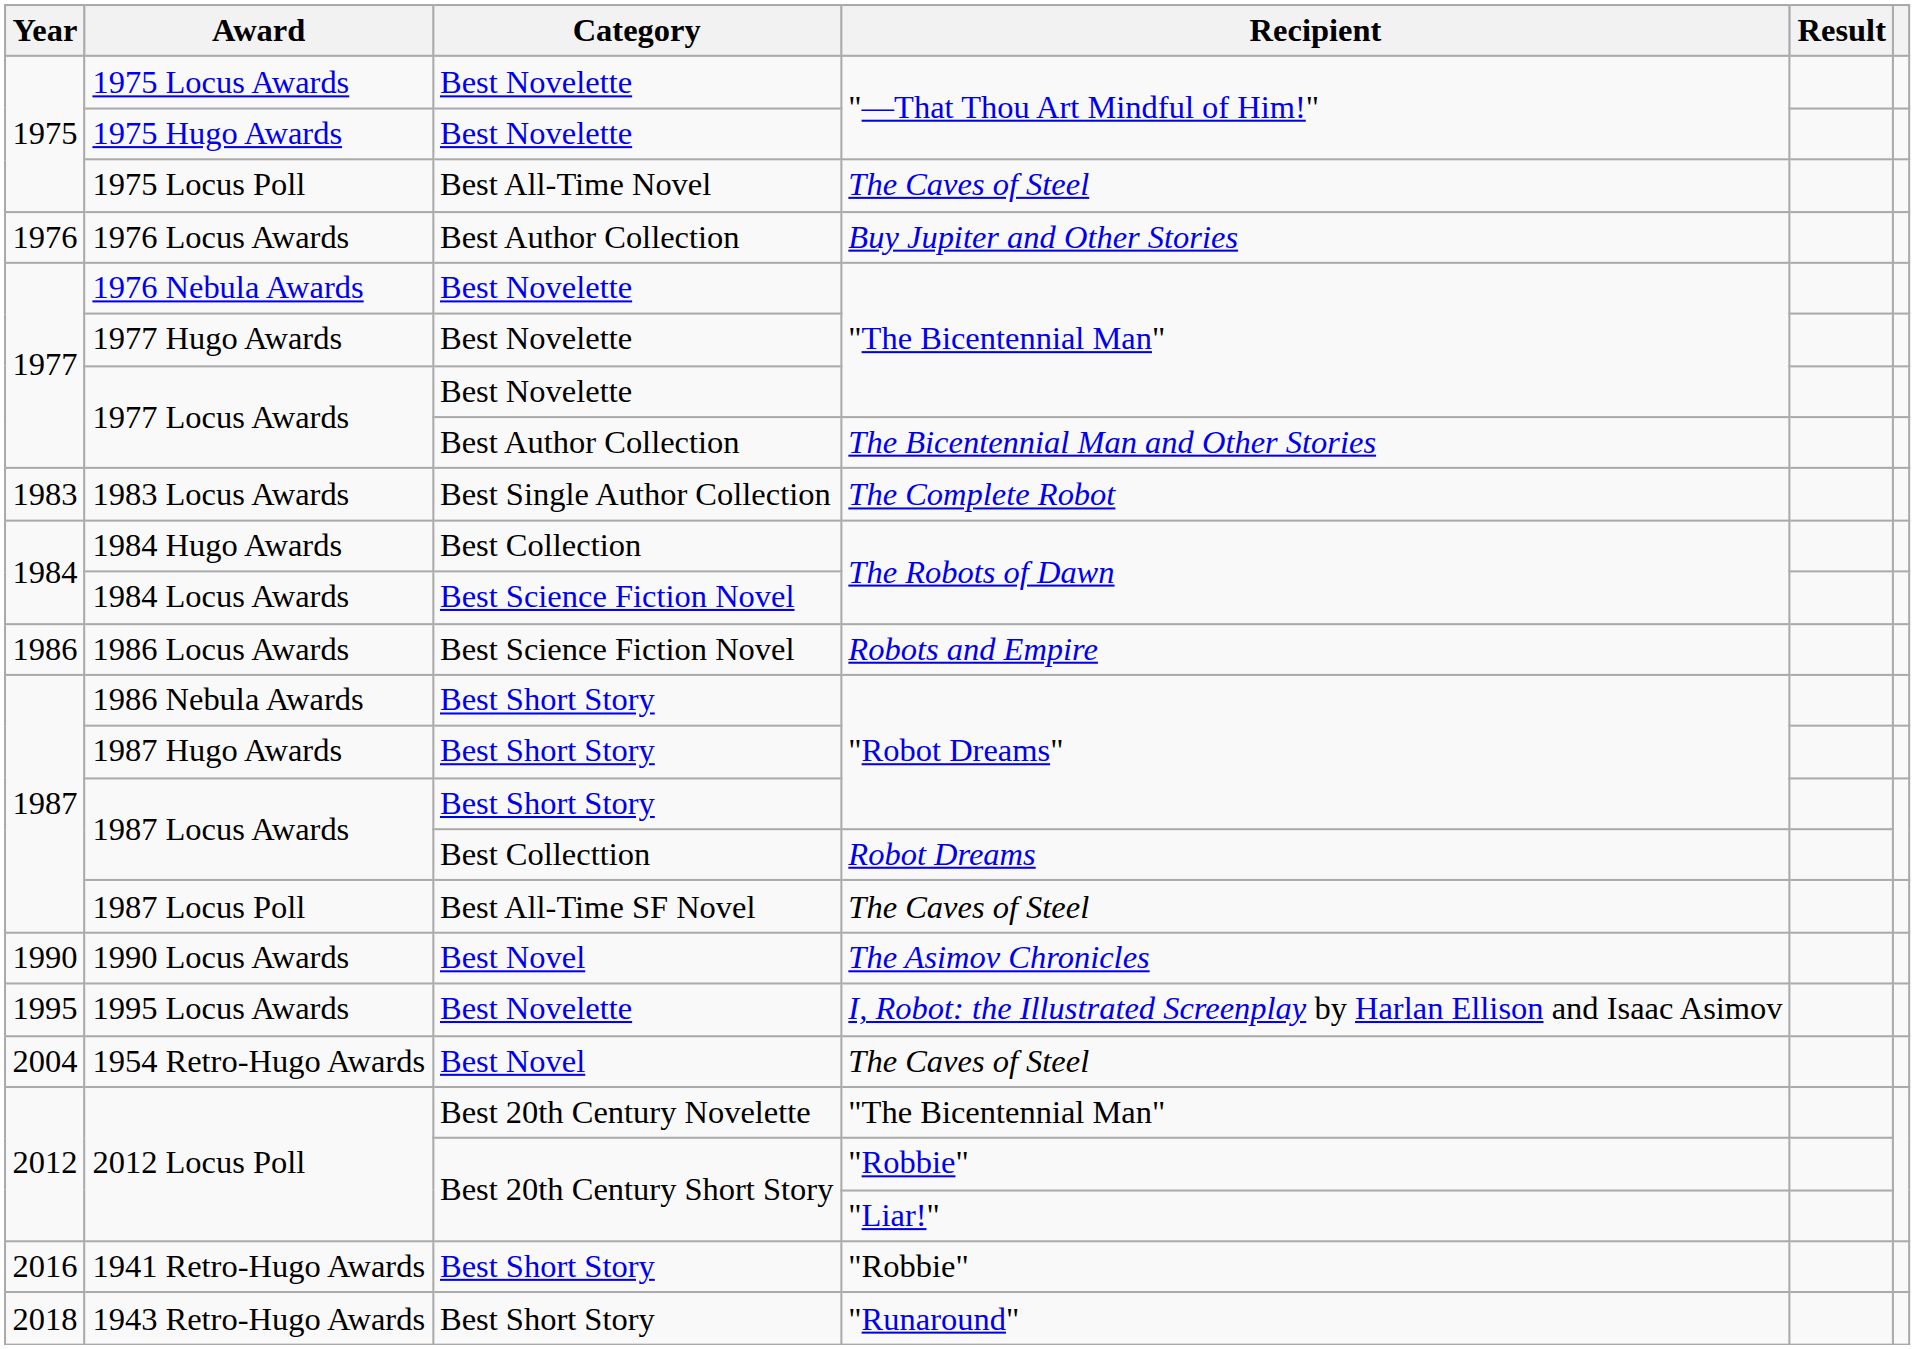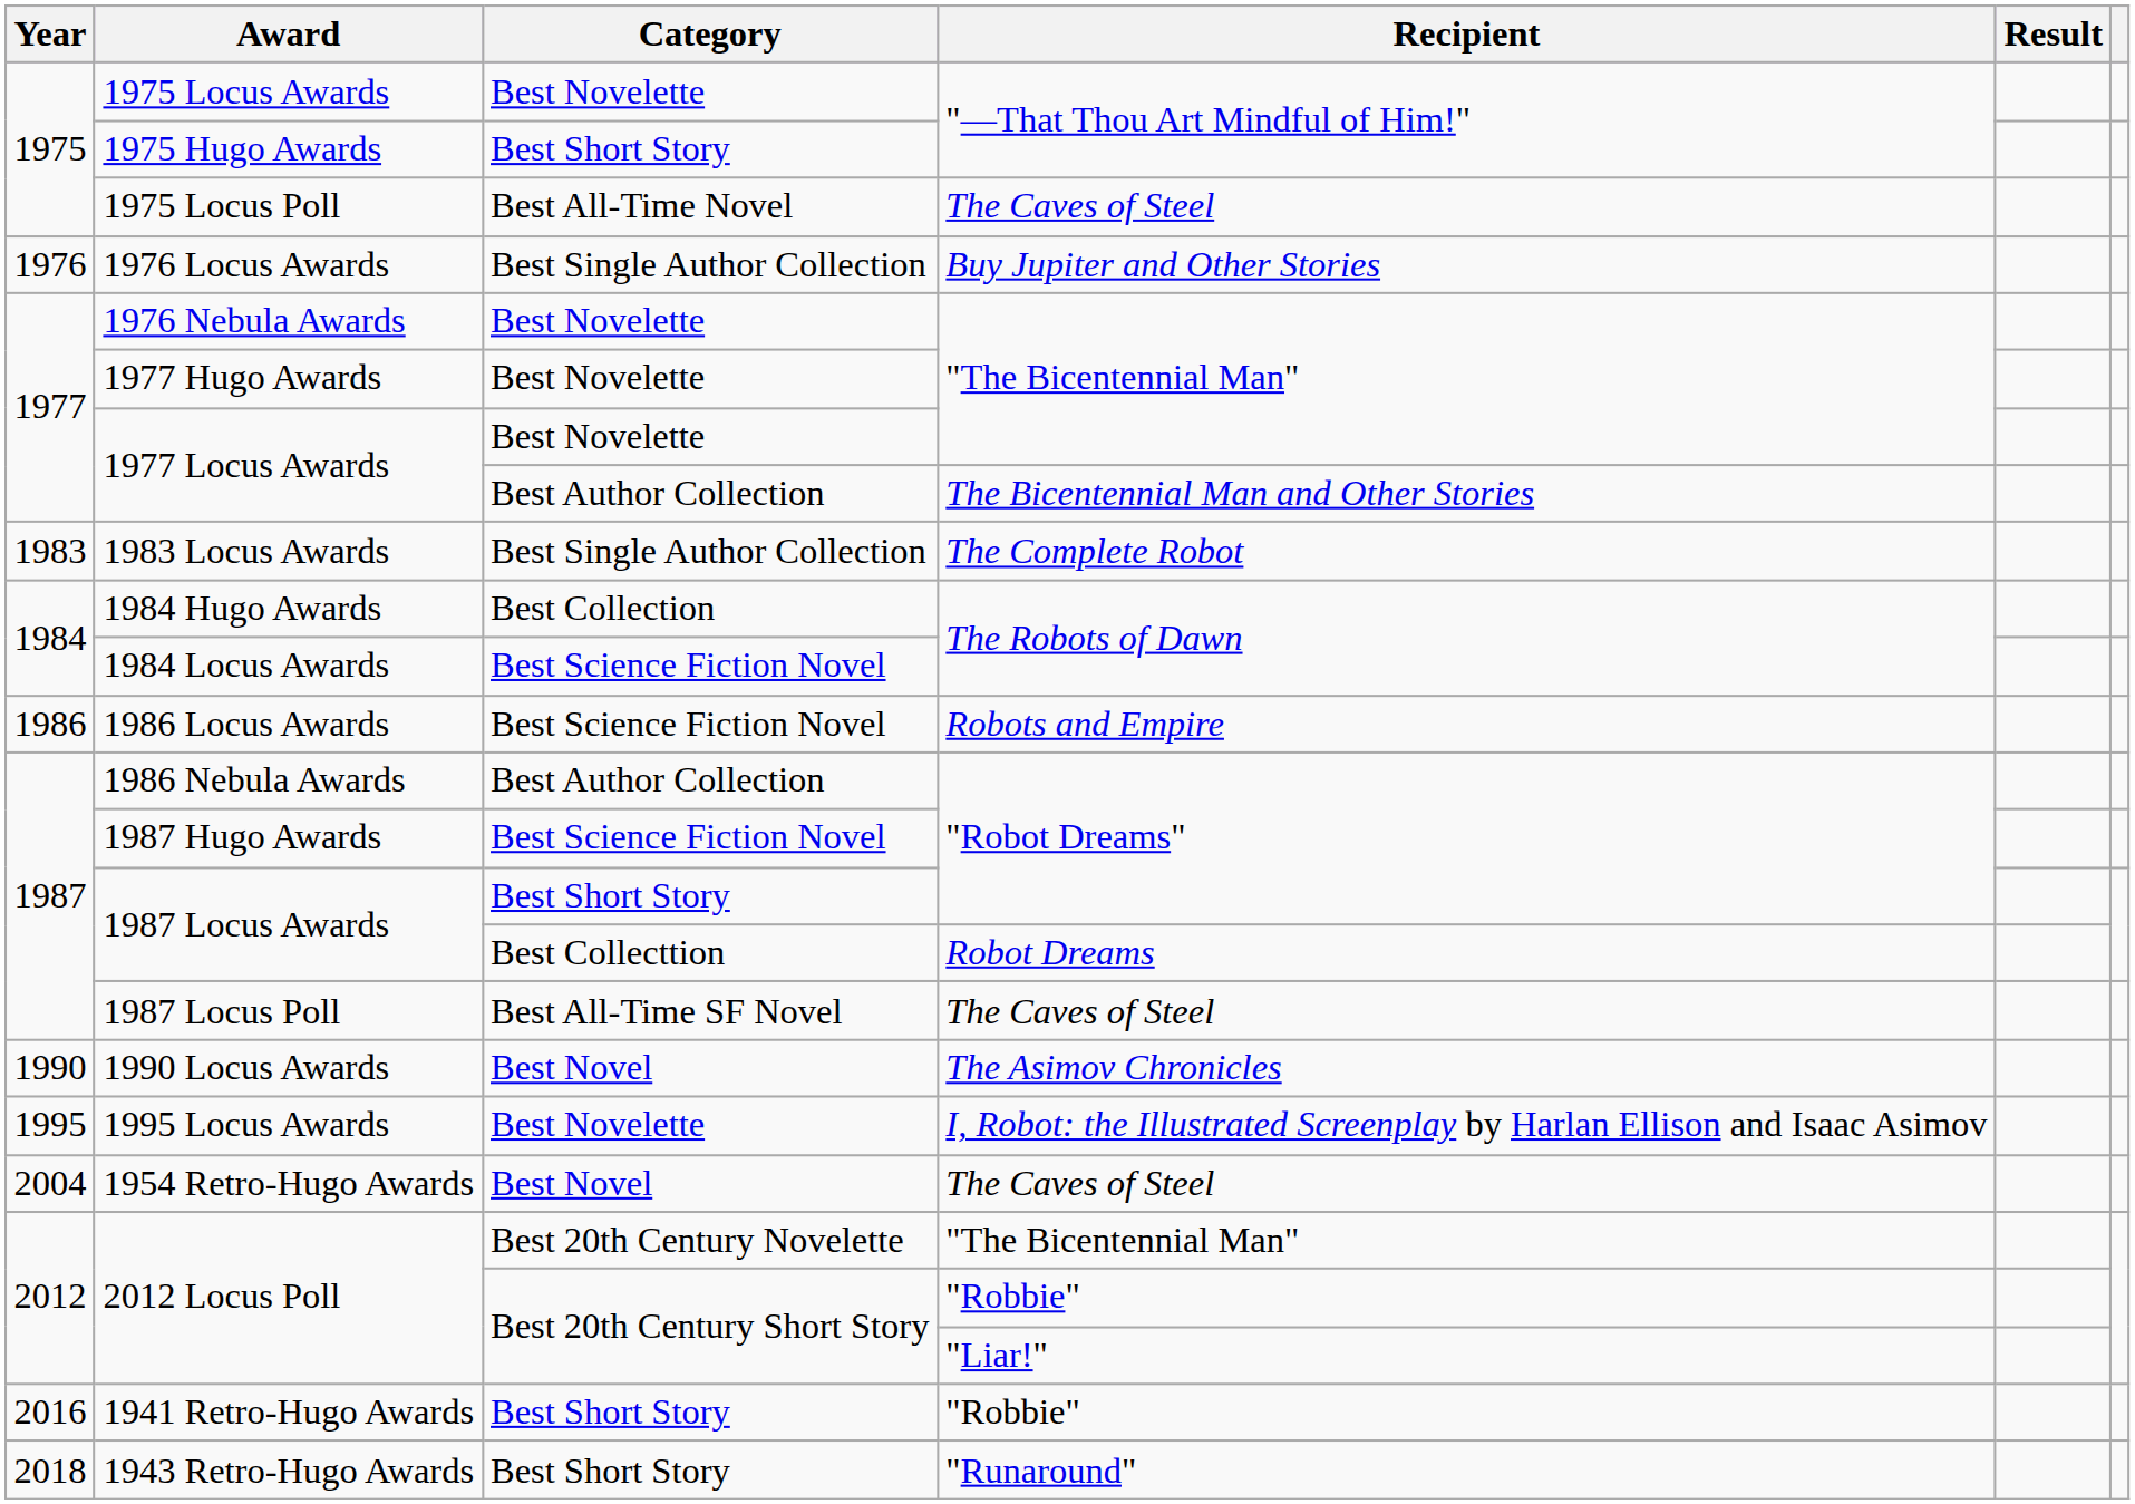1975 Hugo Awards | Category: Best Novelette -> Best Short Story
1976 Locus Awards | Category: Best Author Collection -> Best Single Author Collection
1986 Nebula Awards | Category: Best Short Story -> Best Author Collection
1987 Hugo Awards | Category: Best Short Story -> Best Science Fiction Novel
